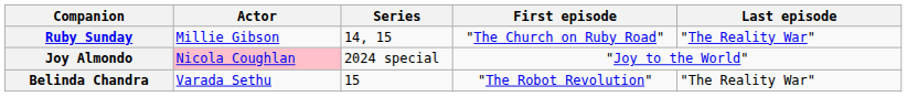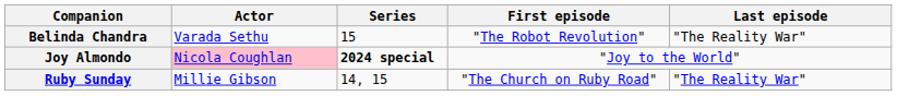rows swapped: Ruby Sunday <-> Belinda Chandra
Joy Almondo | Series: normal -> bold
